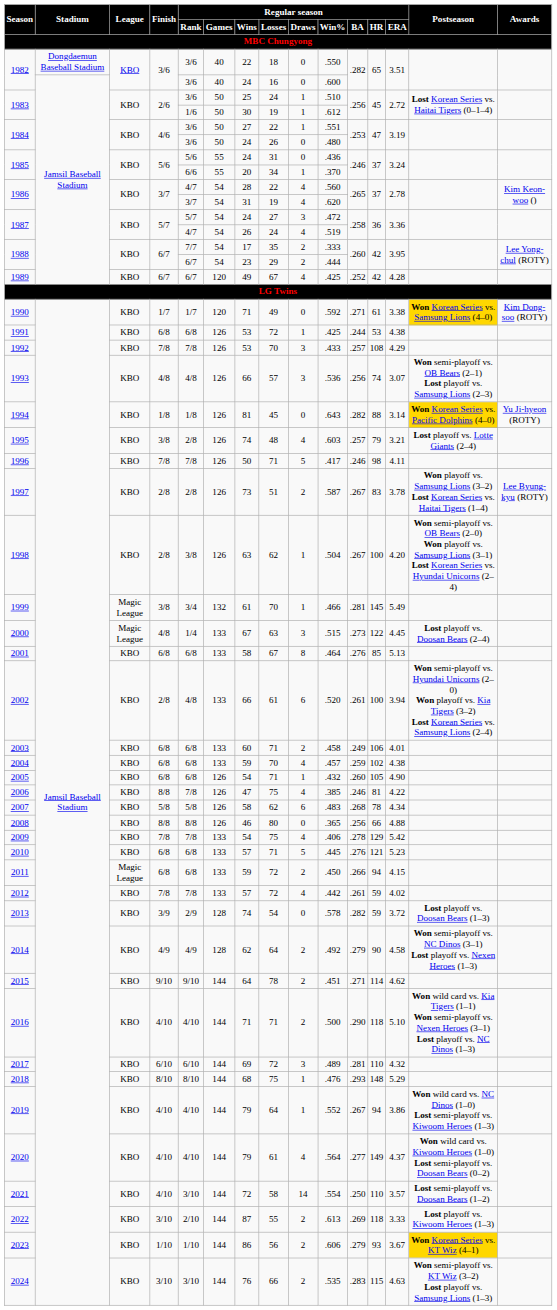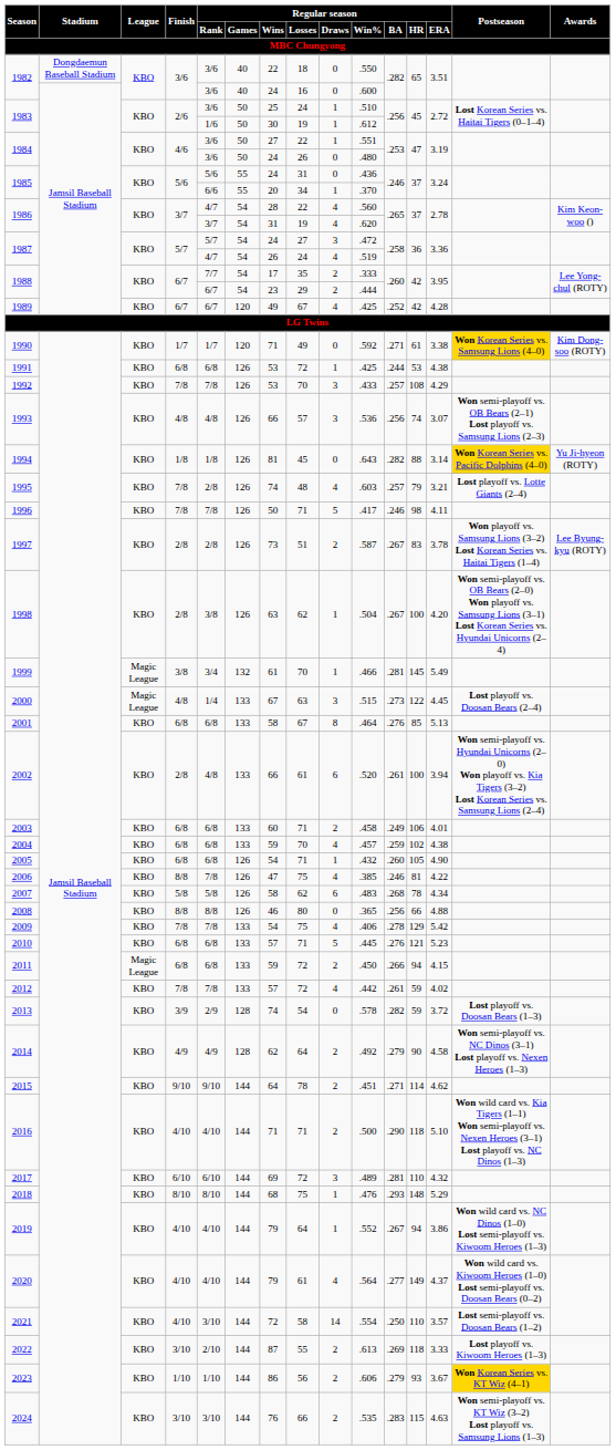1995 | Finish: 3/8 -> 7/8
